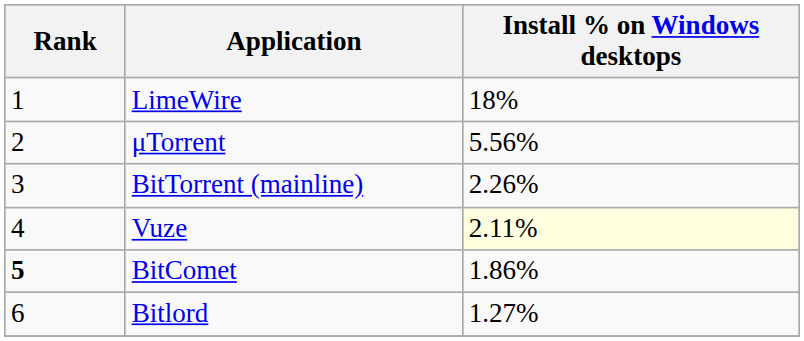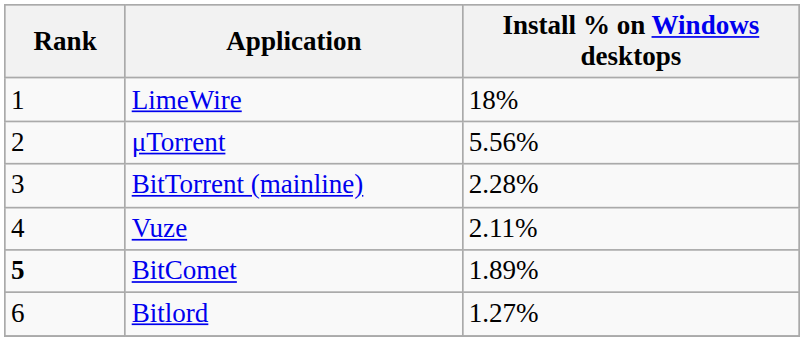BitTorrent (mainline) | Install % on Windows desktops: 2.26% -> 2.28%
Vuze | Install % on Windows desktops: lightyellow background -> no background
BitComet | Install % on Windows desktops: 1.86% -> 1.89%
